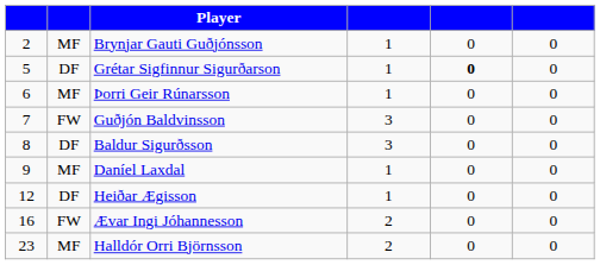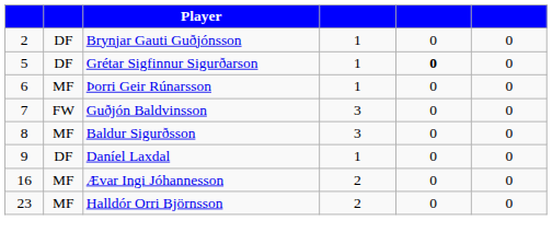Brynjar Gauti Guðjónsson | column 2: MF -> DF
Baldur Sigurðsson | column 2: DF -> MF
Daníel Laxdal | column 2: MF -> DF
- row: 12 | DF | Heiðar Ægisson | 1 | 0 | 0
Ævar Ingi Jóhannesson | column 2: FW -> MF
